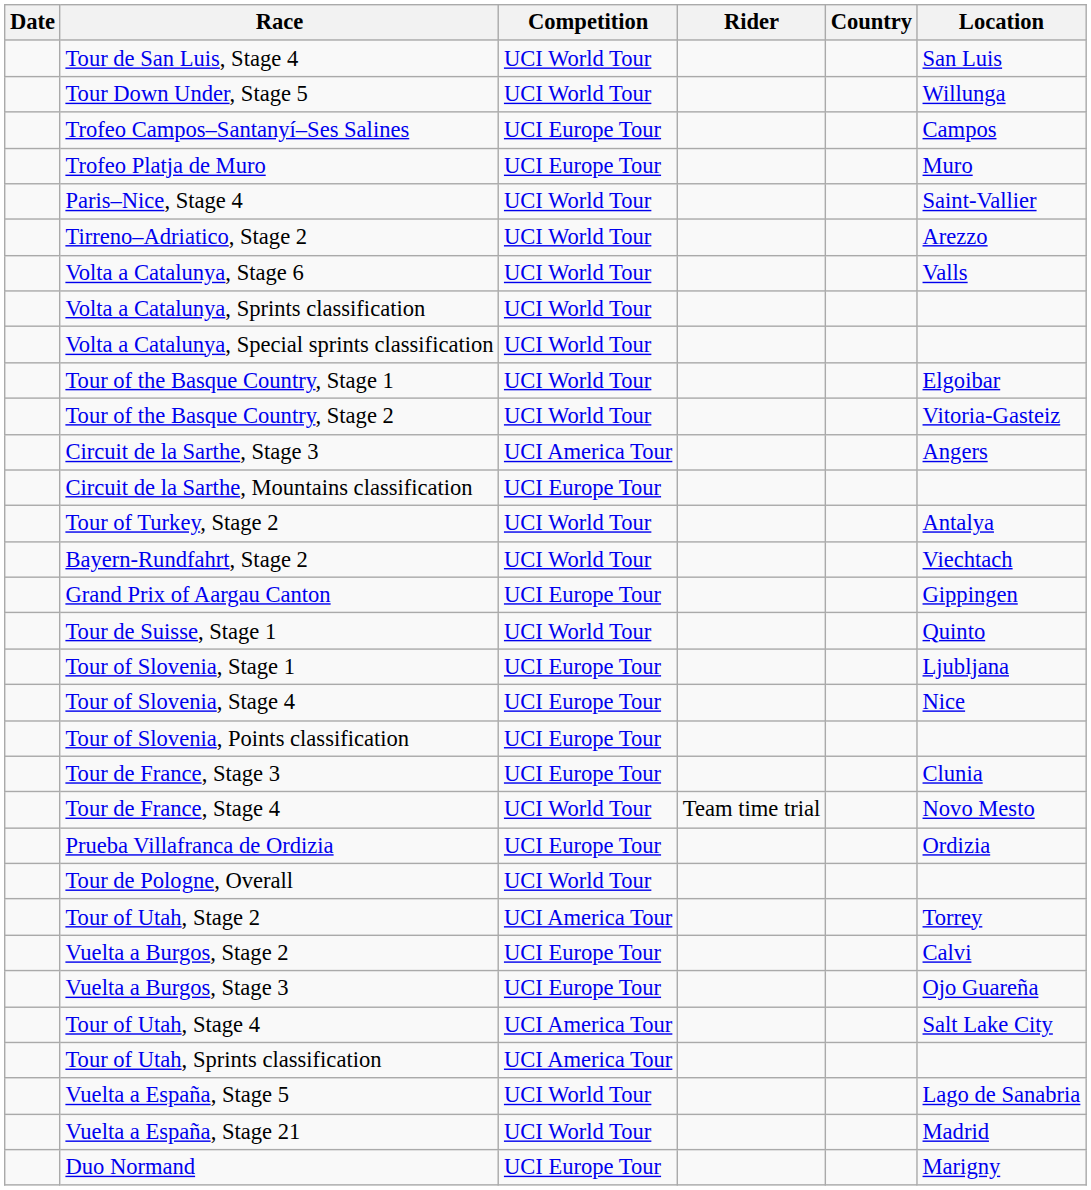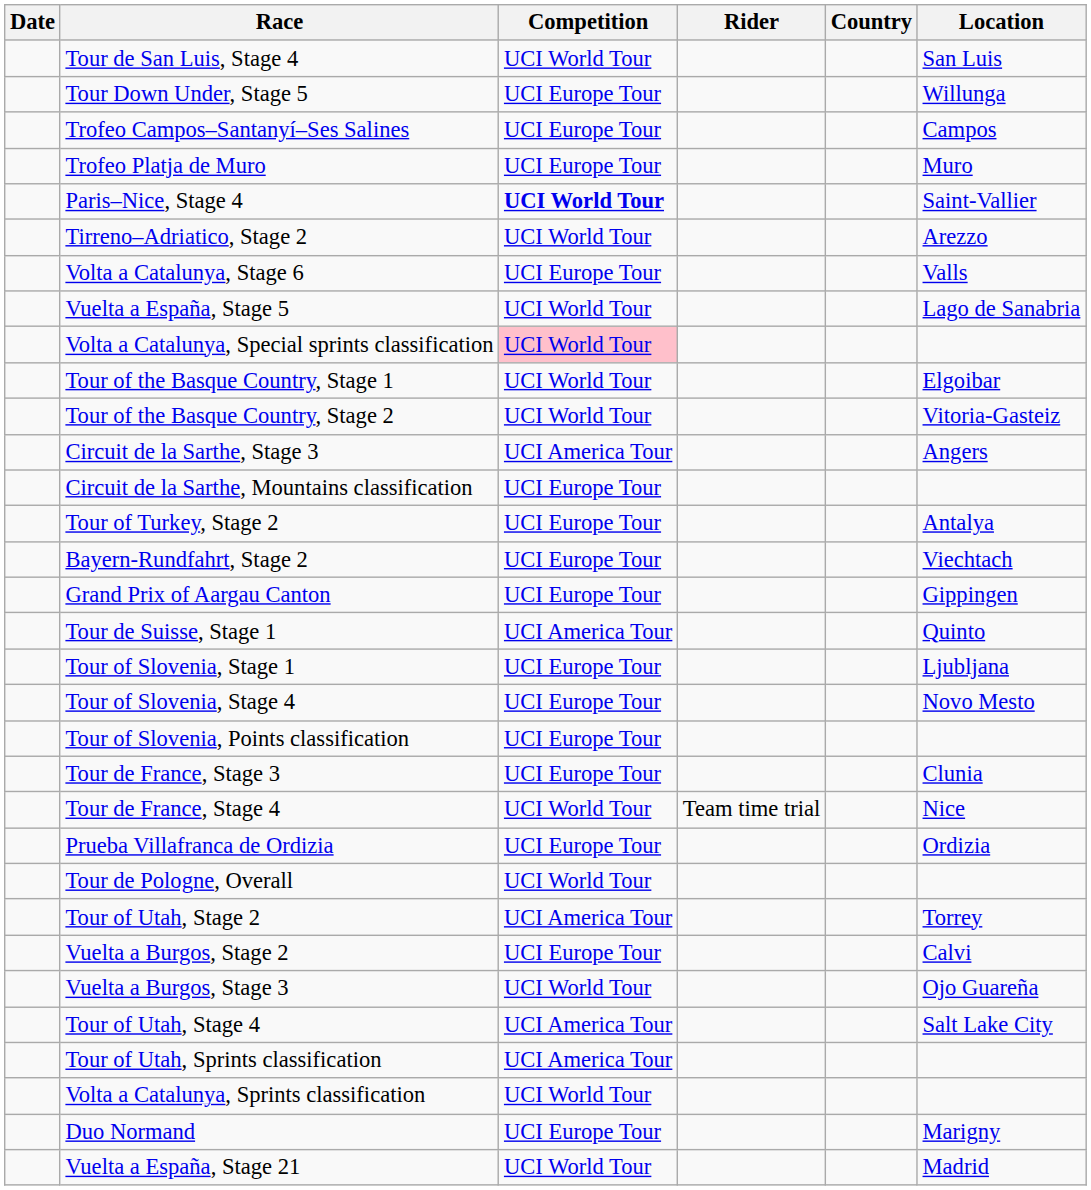Tour Down Under, Stage 5 | Competition: UCI World Tour -> UCI Europe Tour
Paris–Nice, Stage 4 | Competition: normal -> bold
Volta a Catalunya, Stage 6 | Competition: UCI World Tour -> UCI Europe Tour
rows swapped: Volta a Catalunya, Sprints classification <-> Vuelta a España, Stage 5
Volta a Catalunya, Special sprints classification | Competition: no background -> pink background
Tour of Turkey, Stage 2 | Competition: UCI World Tour -> UCI Europe Tour
Bayern-Rundfahrt, Stage 2 | Competition: UCI World Tour -> UCI Europe Tour
Tour de Suisse, Stage 1 | Competition: UCI World Tour -> UCI America Tour
Tour of Slovenia, Stage 4 | Location: Nice -> Novo Mesto
Tour de France, Stage 4 | Location: Novo Mesto -> Nice
Vuelta a Burgos, Stage 3 | Competition: UCI Europe Tour -> UCI World Tour
rows swapped: Vuelta a España, Stage 21 <-> Duo Normand
